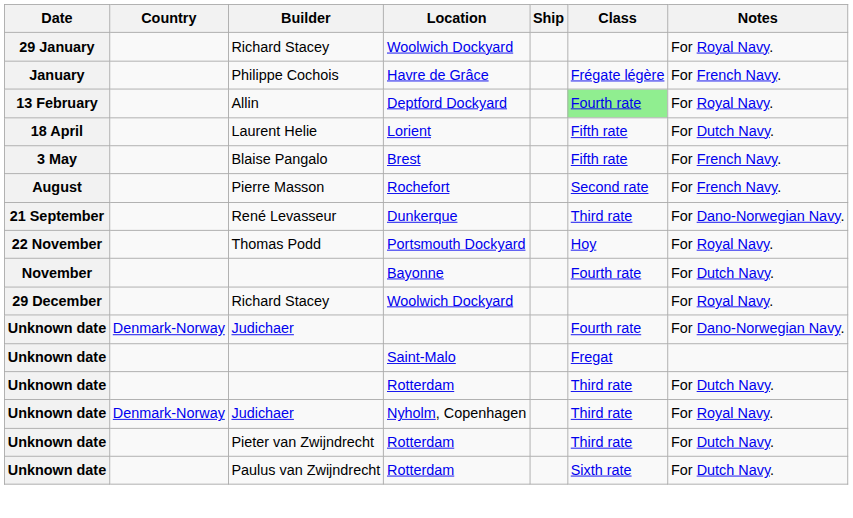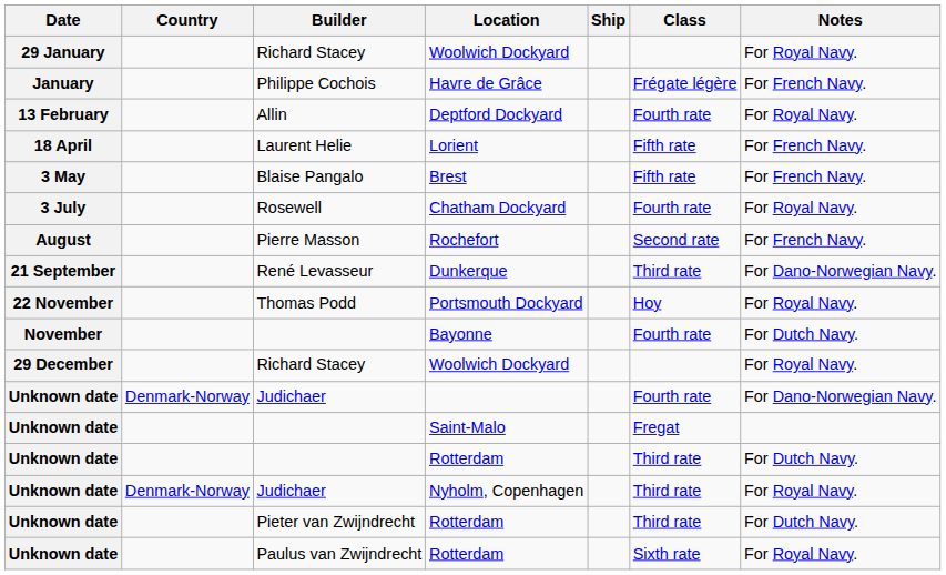Deptford Dockyard | Class: lightgreen background -> no background
Lorient | Notes: For Dutch Navy. -> For French Navy.
+ row: 3 July | Rosewell | Chatham Dockyard | Fourth rate | For Royal Navy.
Paulus van Zwijndrecht / Rotterdam | Notes: For Dutch Navy. -> For Royal Navy.
